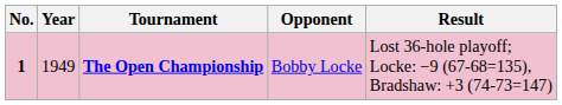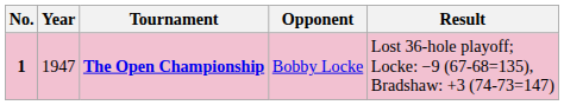The Open Championship | Year: 1949 -> 1947
